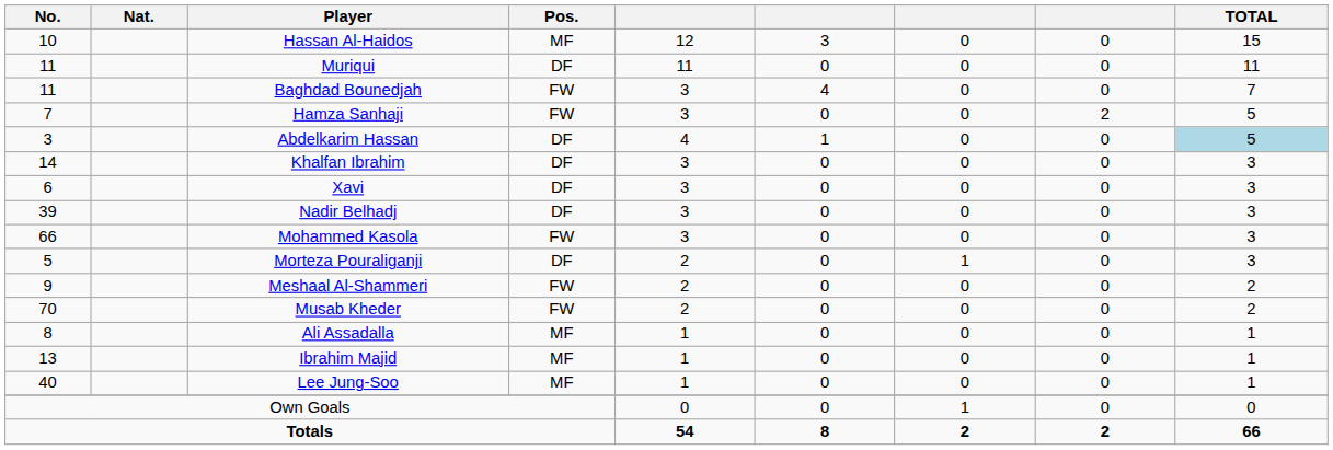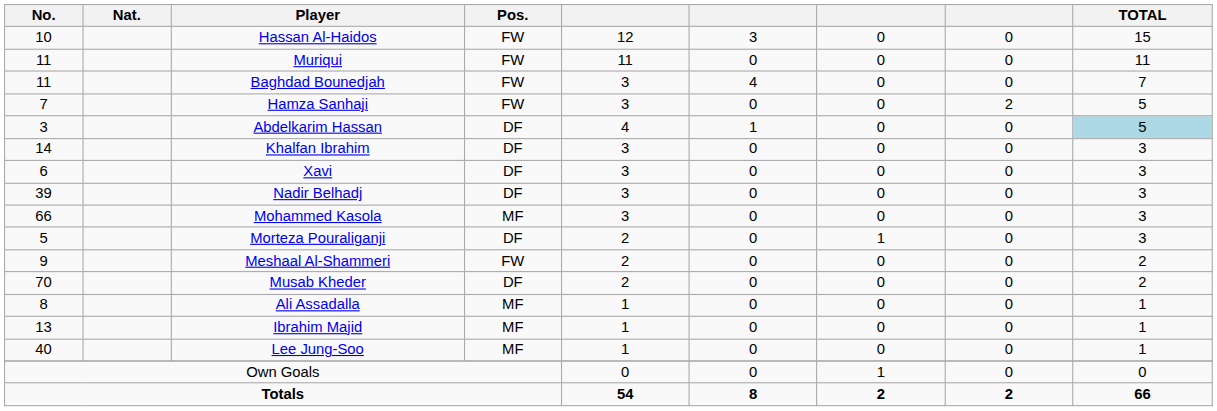Hassan Al-Haidos | Pos.: MF -> FW
Muriqui | Pos.: DF -> FW
Mohammed Kasola | Pos.: FW -> MF
Musab Kheder | Pos.: FW -> DF
